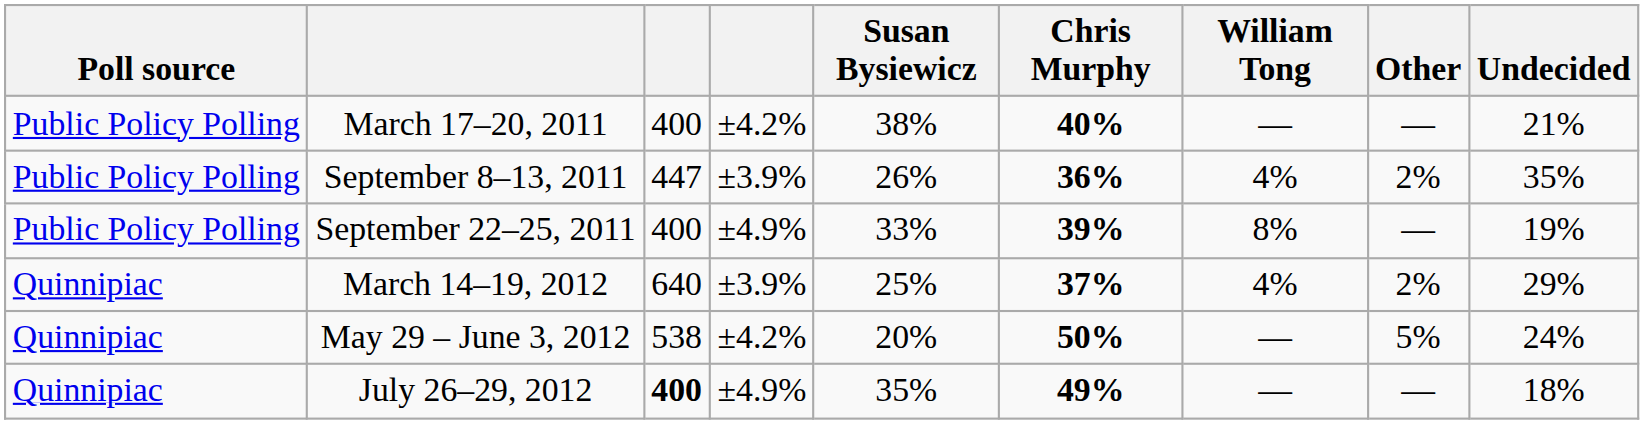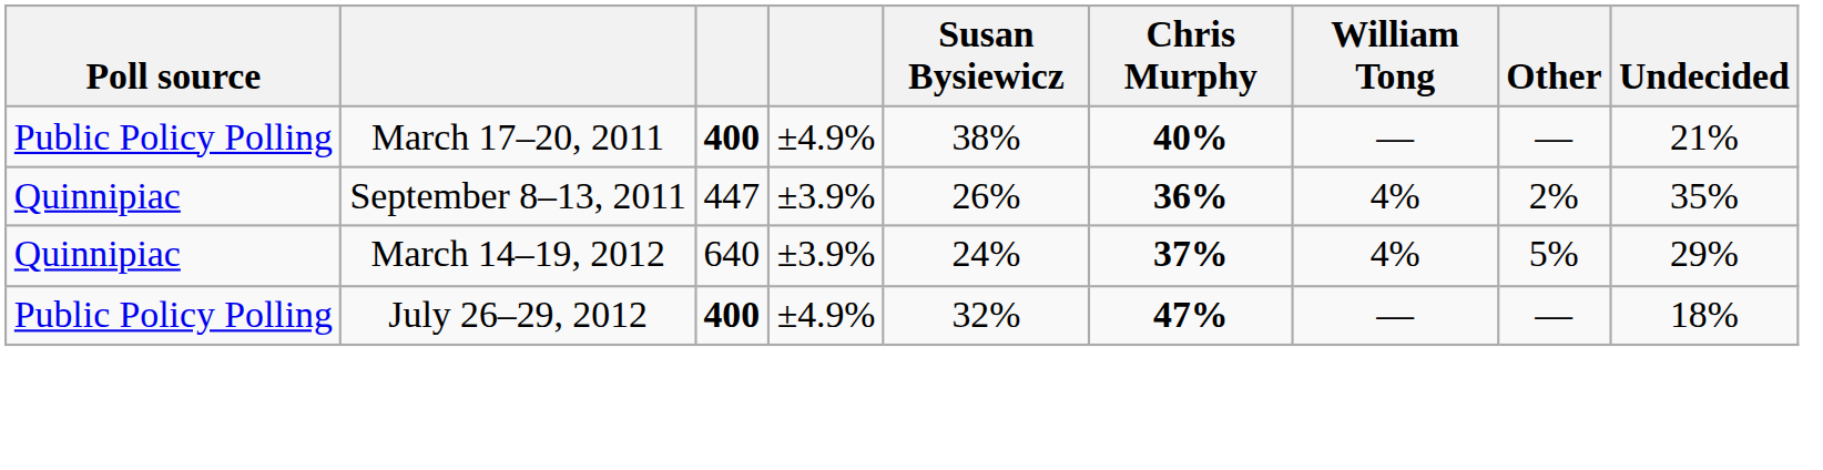March 17–20, 2011 | column 3: normal -> bold
March 17–20, 2011 | column 4: ±4.2% -> ±4.9%
September 8–13, 2011 | Poll source: Public Policy Polling -> Quinnipiac
- row: Public Policy Polling | September 22–25, 2011 | 400 | ±4.9% | 33% | 39% | 8% | — | 19%
March 14–19, 2012 | Susan Bysiewicz: 25% -> 24%
March 14–19, 2012 | Other: 2% -> 5%
- row: Quinnipiac | May 29 – June 3, 2012 | 538 | ±4.2% | 20% | 50% | — | 5% | 24%
July 26–29, 2012 | Poll source: Quinnipiac -> Public Policy Polling
July 26–29, 2012 | Susan Bysiewicz: 35% -> 32%
July 26–29, 2012 | Chris Murphy: 49% -> 47%
